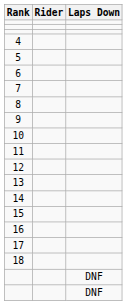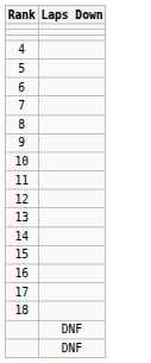- column: Rider
